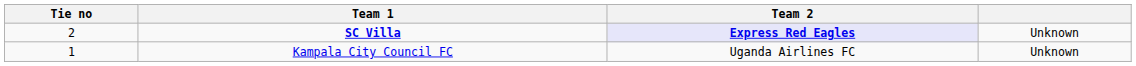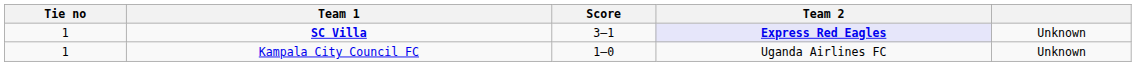+ column: Score | 3–1 | 1–0
SC Villa | Tie no: 2 -> 1
